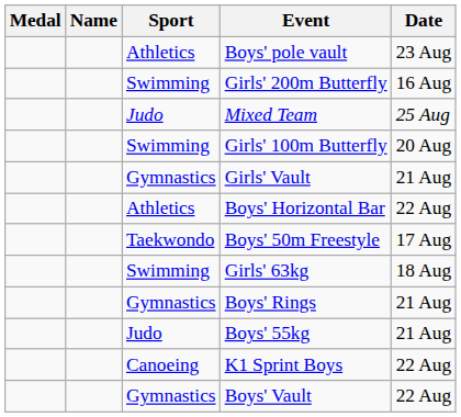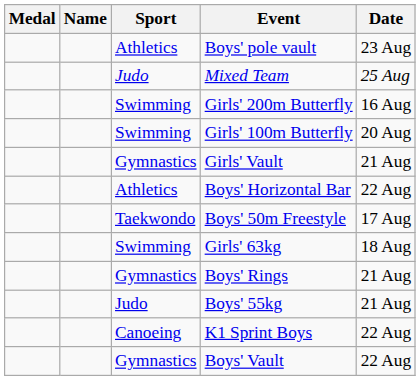rows swapped: Mixed Team <-> Girls' 200m Butterfly
